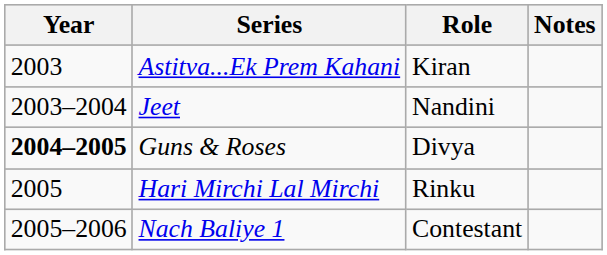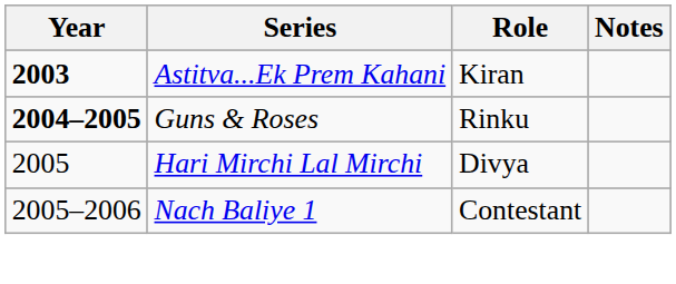Astitva...Ek Prem Kahani | Year: normal -> bold
- row: 2003–2004 | Jeet | Nandini
Guns & Roses | Role: Divya -> Rinku
Hari Mirchi Lal Mirchi | Role: Rinku -> Divya
